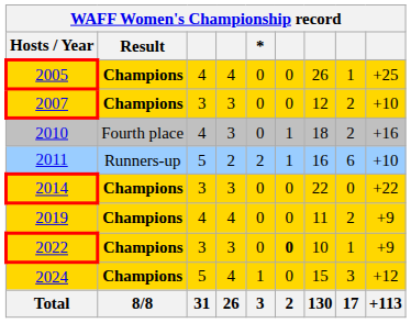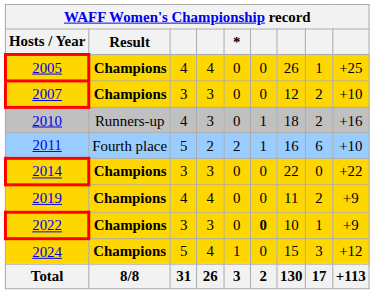2010 | Result: Fourth place -> Runners-up
2011 | Result: Runners-up -> Fourth place
